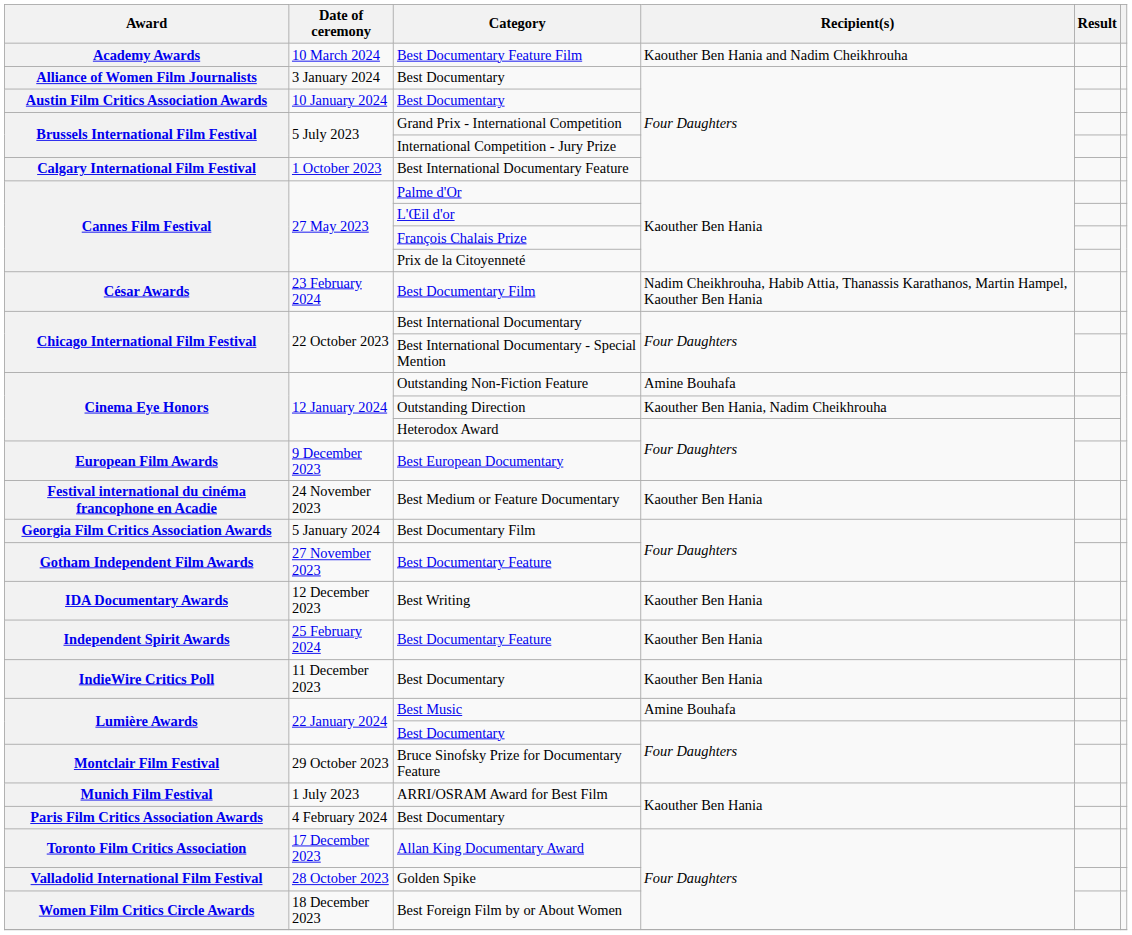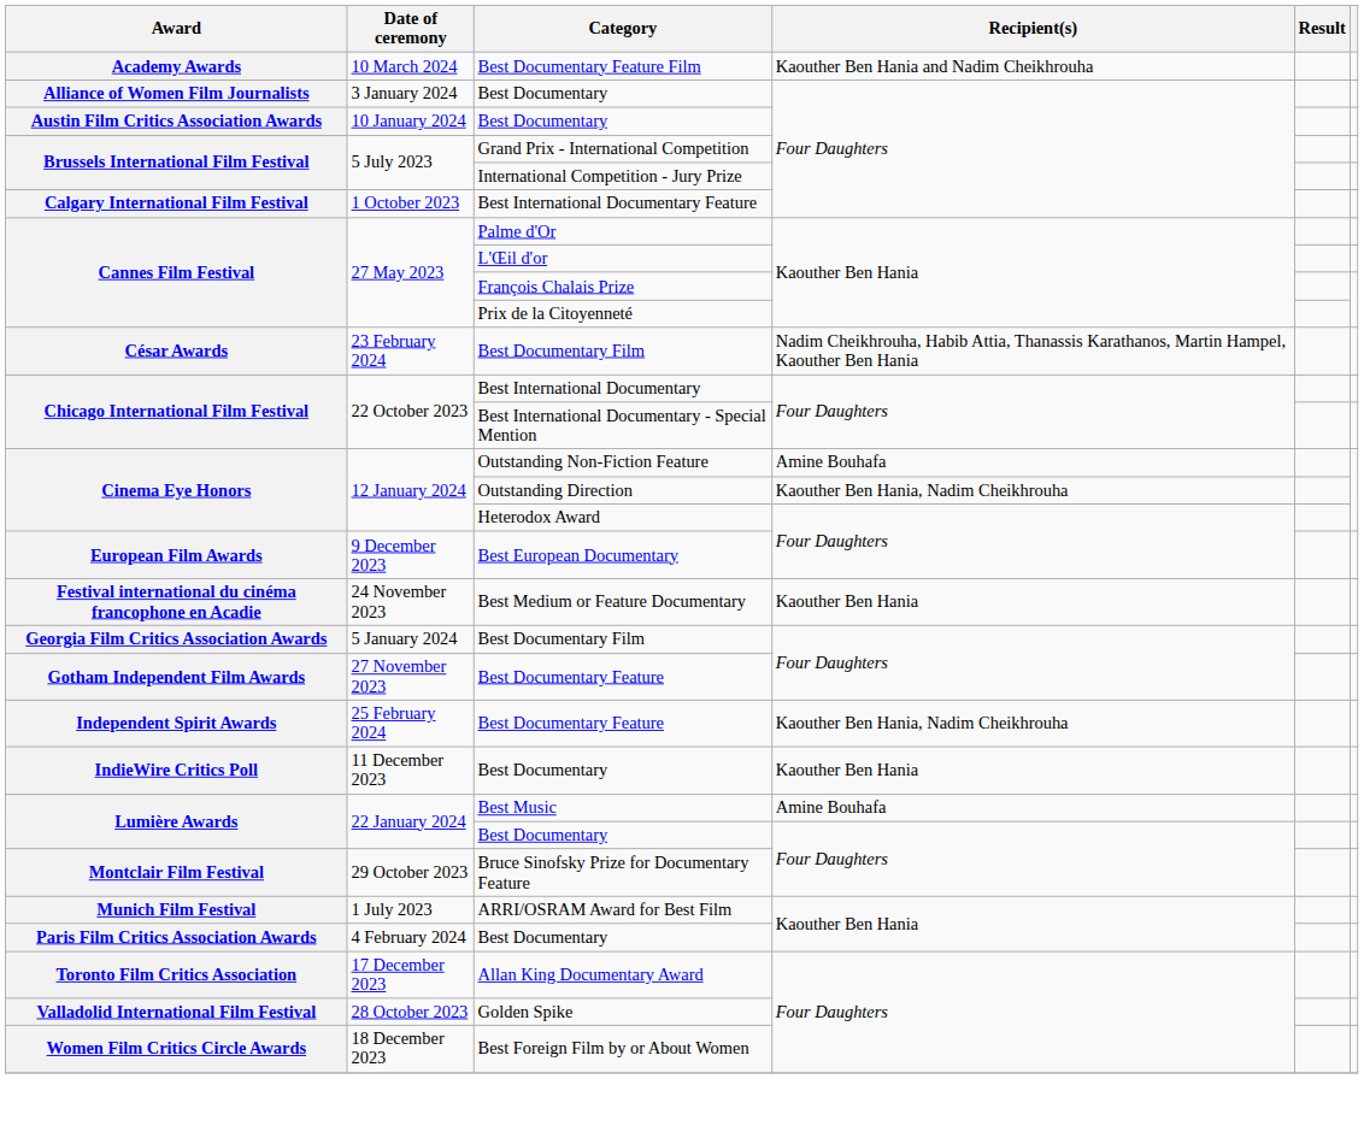- row: IDA Documentary Awards | 12 December 2023 | Best Writing | Kaouther Ben Hania
Independent Spirit Awards / Best Documentary Feature | Recipient(s): Kaouther Ben Hania -> Kaouther Ben Hania, Nadim Cheikhrouha
